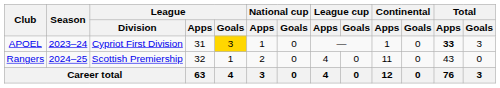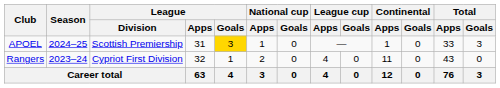APOEL | Season: 2023–24 -> 2024–25
APOEL | League / Division: Cypriot First Division -> Scottish Premiership
APOEL | Total / Apps: bold -> normal
Rangers | Season: 2024–25 -> 2023–24
Rangers | League / Division: Scottish Premiership -> Cypriot First Division
